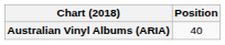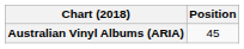Australian Vinyl Albums (ARIA) | Position: 40 -> 45
